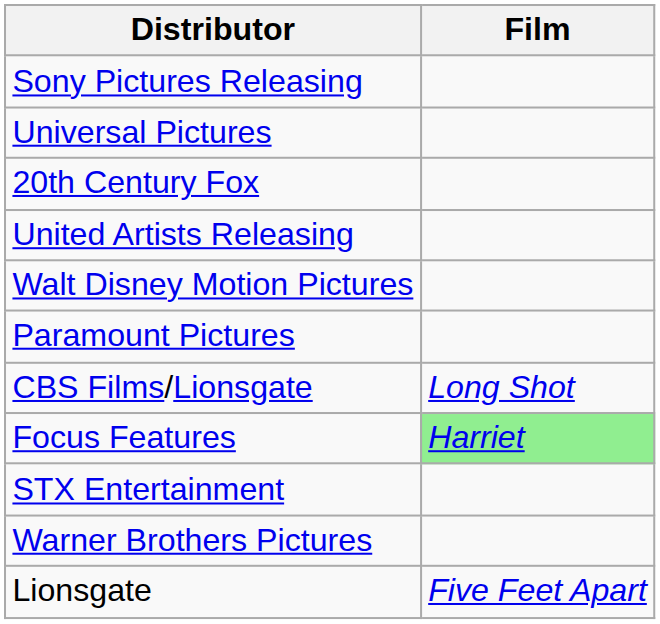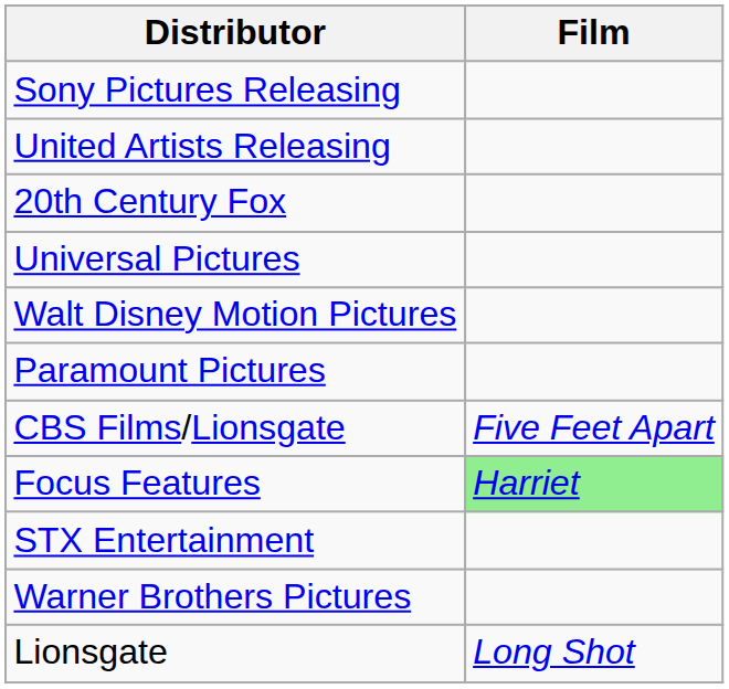rows swapped: Universal Pictures <-> United Artists Releasing
CBS Films/Lionsgate | Film: Long Shot -> Five Feet Apart
Lionsgate | Film: Five Feet Apart -> Long Shot
